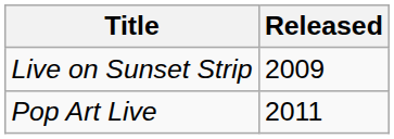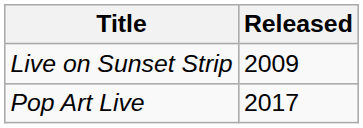Pop Art Live | Released: 2011 -> 2017
